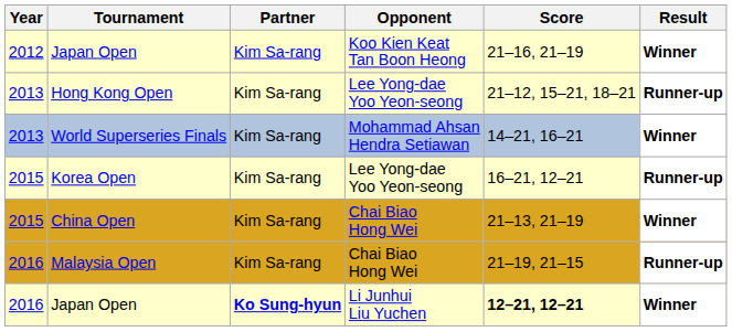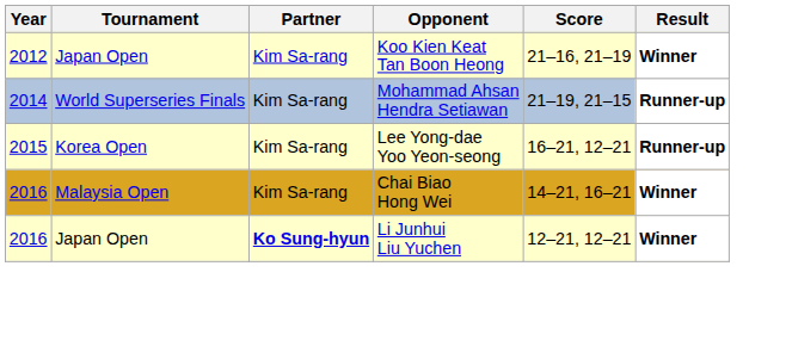- row: 2013 | Hong Kong Open | Kim Sa-rang | Lee Yong-dae Yoo Yeon-seong | 21–12, 15–21, 18–21 | Runner-up
World Superseries Finals | Year: 2013 -> 2014
World Superseries Finals | Score: 14–21, 16–21 -> 21–19, 21–15
World Superseries Finals | Result: Winner -> Runner-up
- row: 2015 | China Open | Kim Sa-rang | Chai Biao Hong Wei | 21–13, 21–19 | Winner
Malaysia Open | Score: 21–19, 21–15 -> 14–21, 16–21
Malaysia Open | Result: Runner-up -> Winner
Japan Open / Li Junhui Liu Yuchen | Score: bold -> normal
